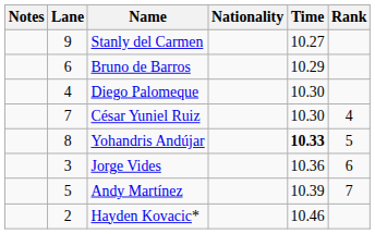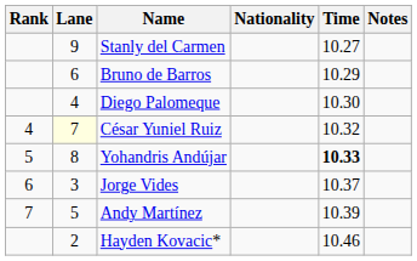columns swapped: Rank <-> Notes
César Yuniel Ruiz | Lane: no background -> lightyellow background
César Yuniel Ruiz | Time: 10.30 -> 10.32
Jorge Vides | Time: 10.36 -> 10.37
